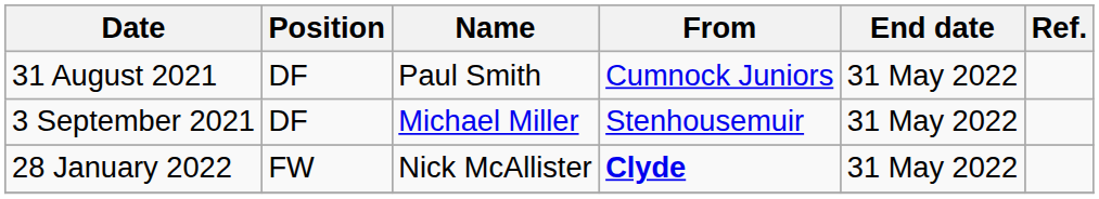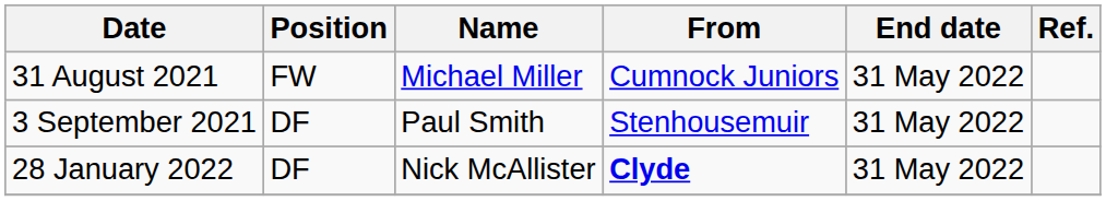31 August 2021 | Position: DF -> FW
31 August 2021 | Name: Paul Smith -> Michael Miller
3 September 2021 | Name: Michael Miller -> Paul Smith
28 January 2022 | Position: FW -> DF
